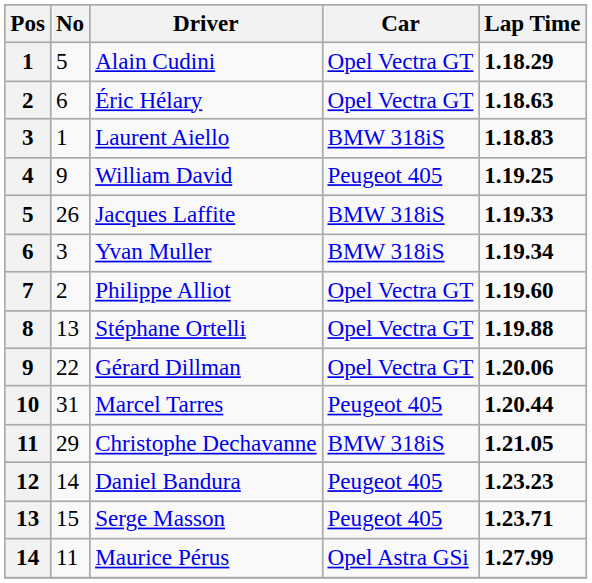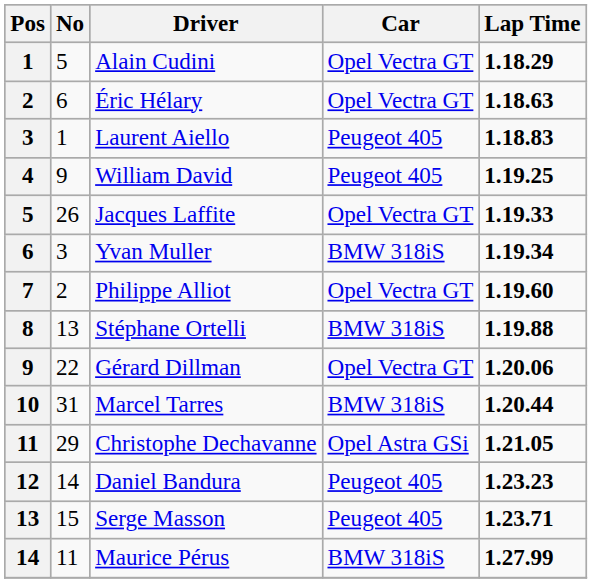Laurent Aiello | Car: BMW 318iS -> Peugeot 405
Jacques Laffite | Car: BMW 318iS -> Opel Vectra GT
Stéphane Ortelli | Car: Opel Vectra GT -> BMW 318iS
Marcel Tarres | Car: Peugeot 405 -> BMW 318iS
Christophe Dechavanne | Car: BMW 318iS -> Opel Astra GSi
Maurice Pérus | Car: Opel Astra GSi -> BMW 318iS
